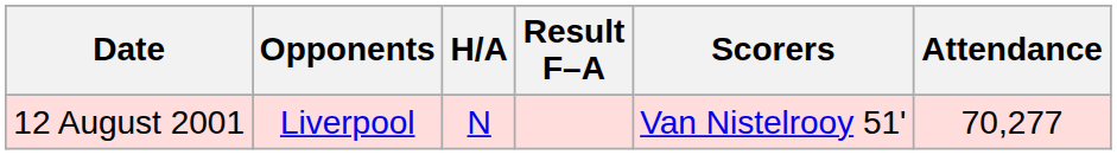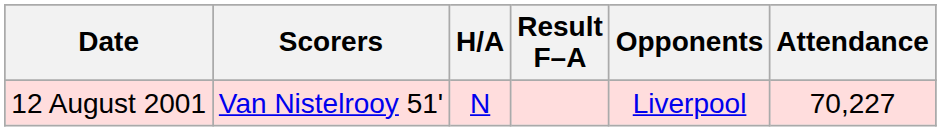columns swapped: Opponents <-> Scorers
12 August 2001 | Attendance: 70,277 -> 70,227
